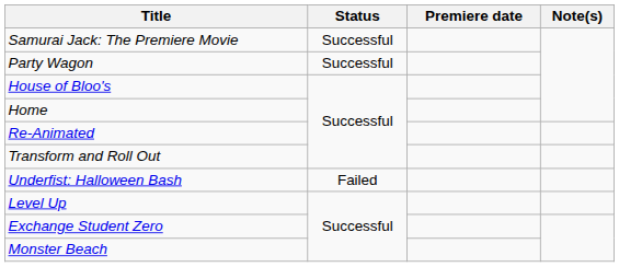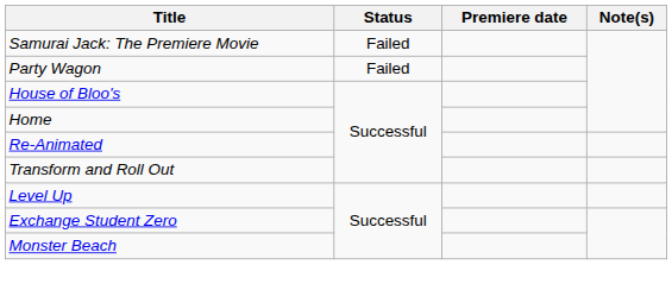Samurai Jack: The Premiere Movie | Status: Successful -> Failed
Party Wagon | Status: Successful -> Failed
- row: Underfist: Halloween Bash | Failed
